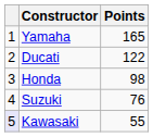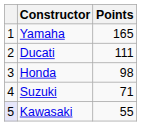Ducati | Points: 122 -> 111
Suzuki | Points: 76 -> 71
